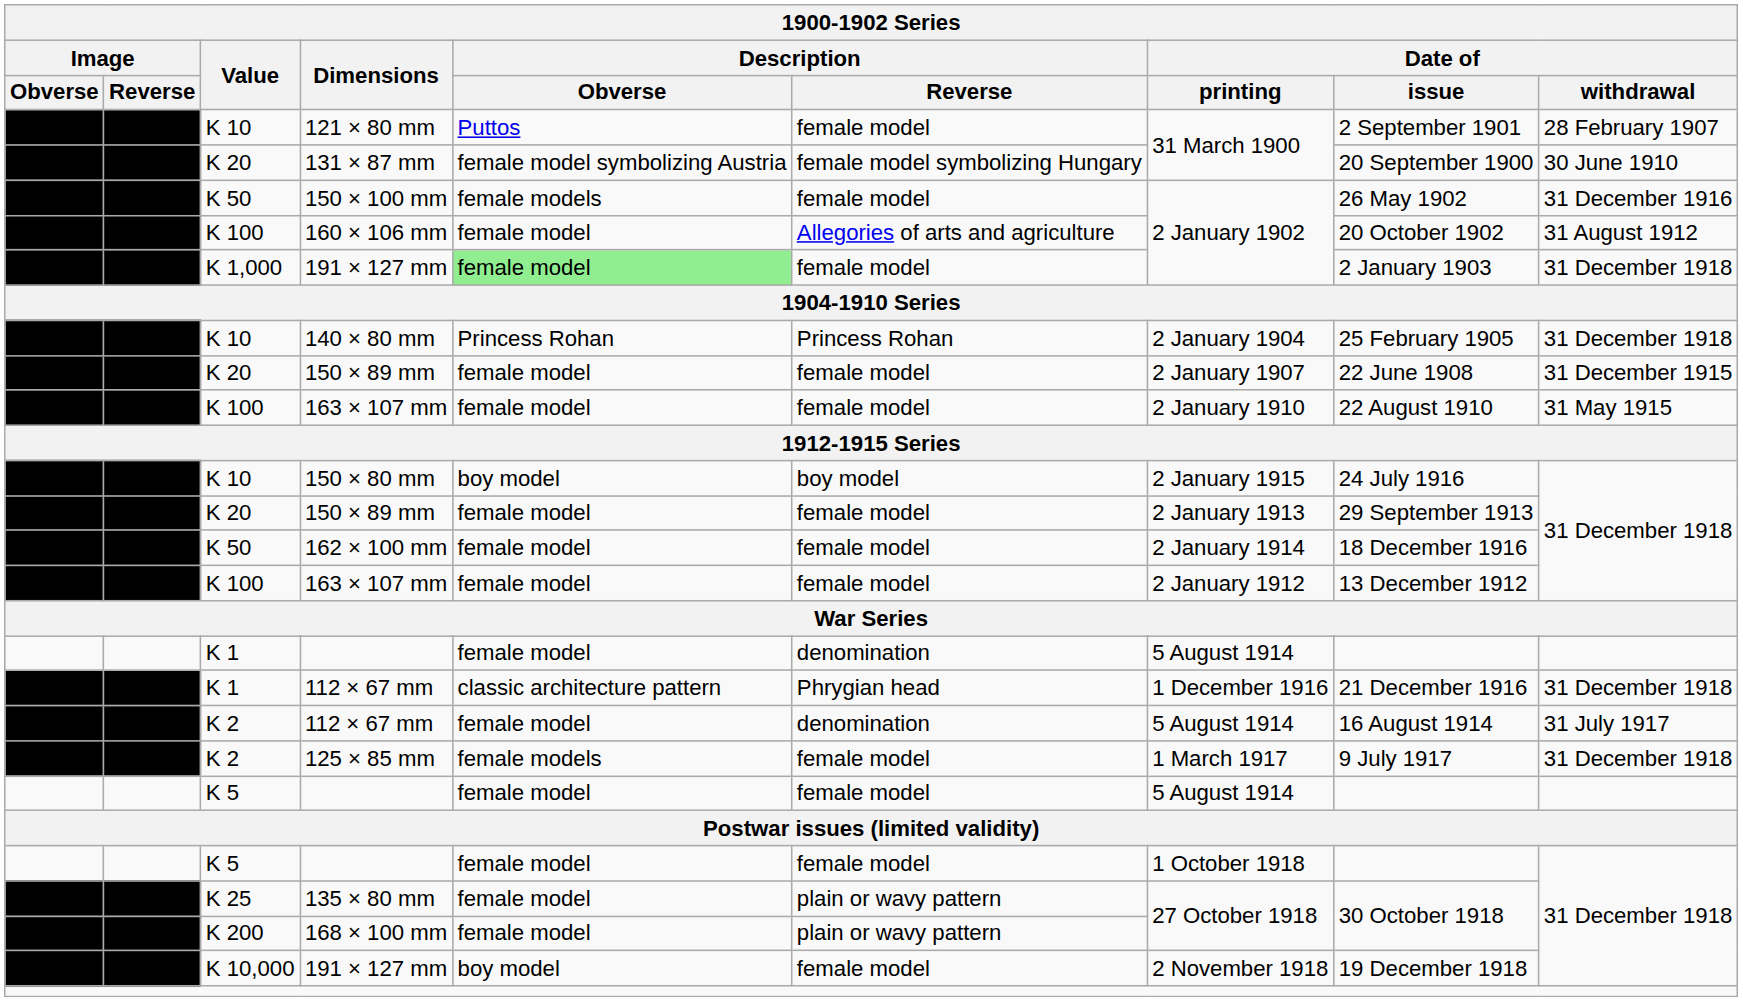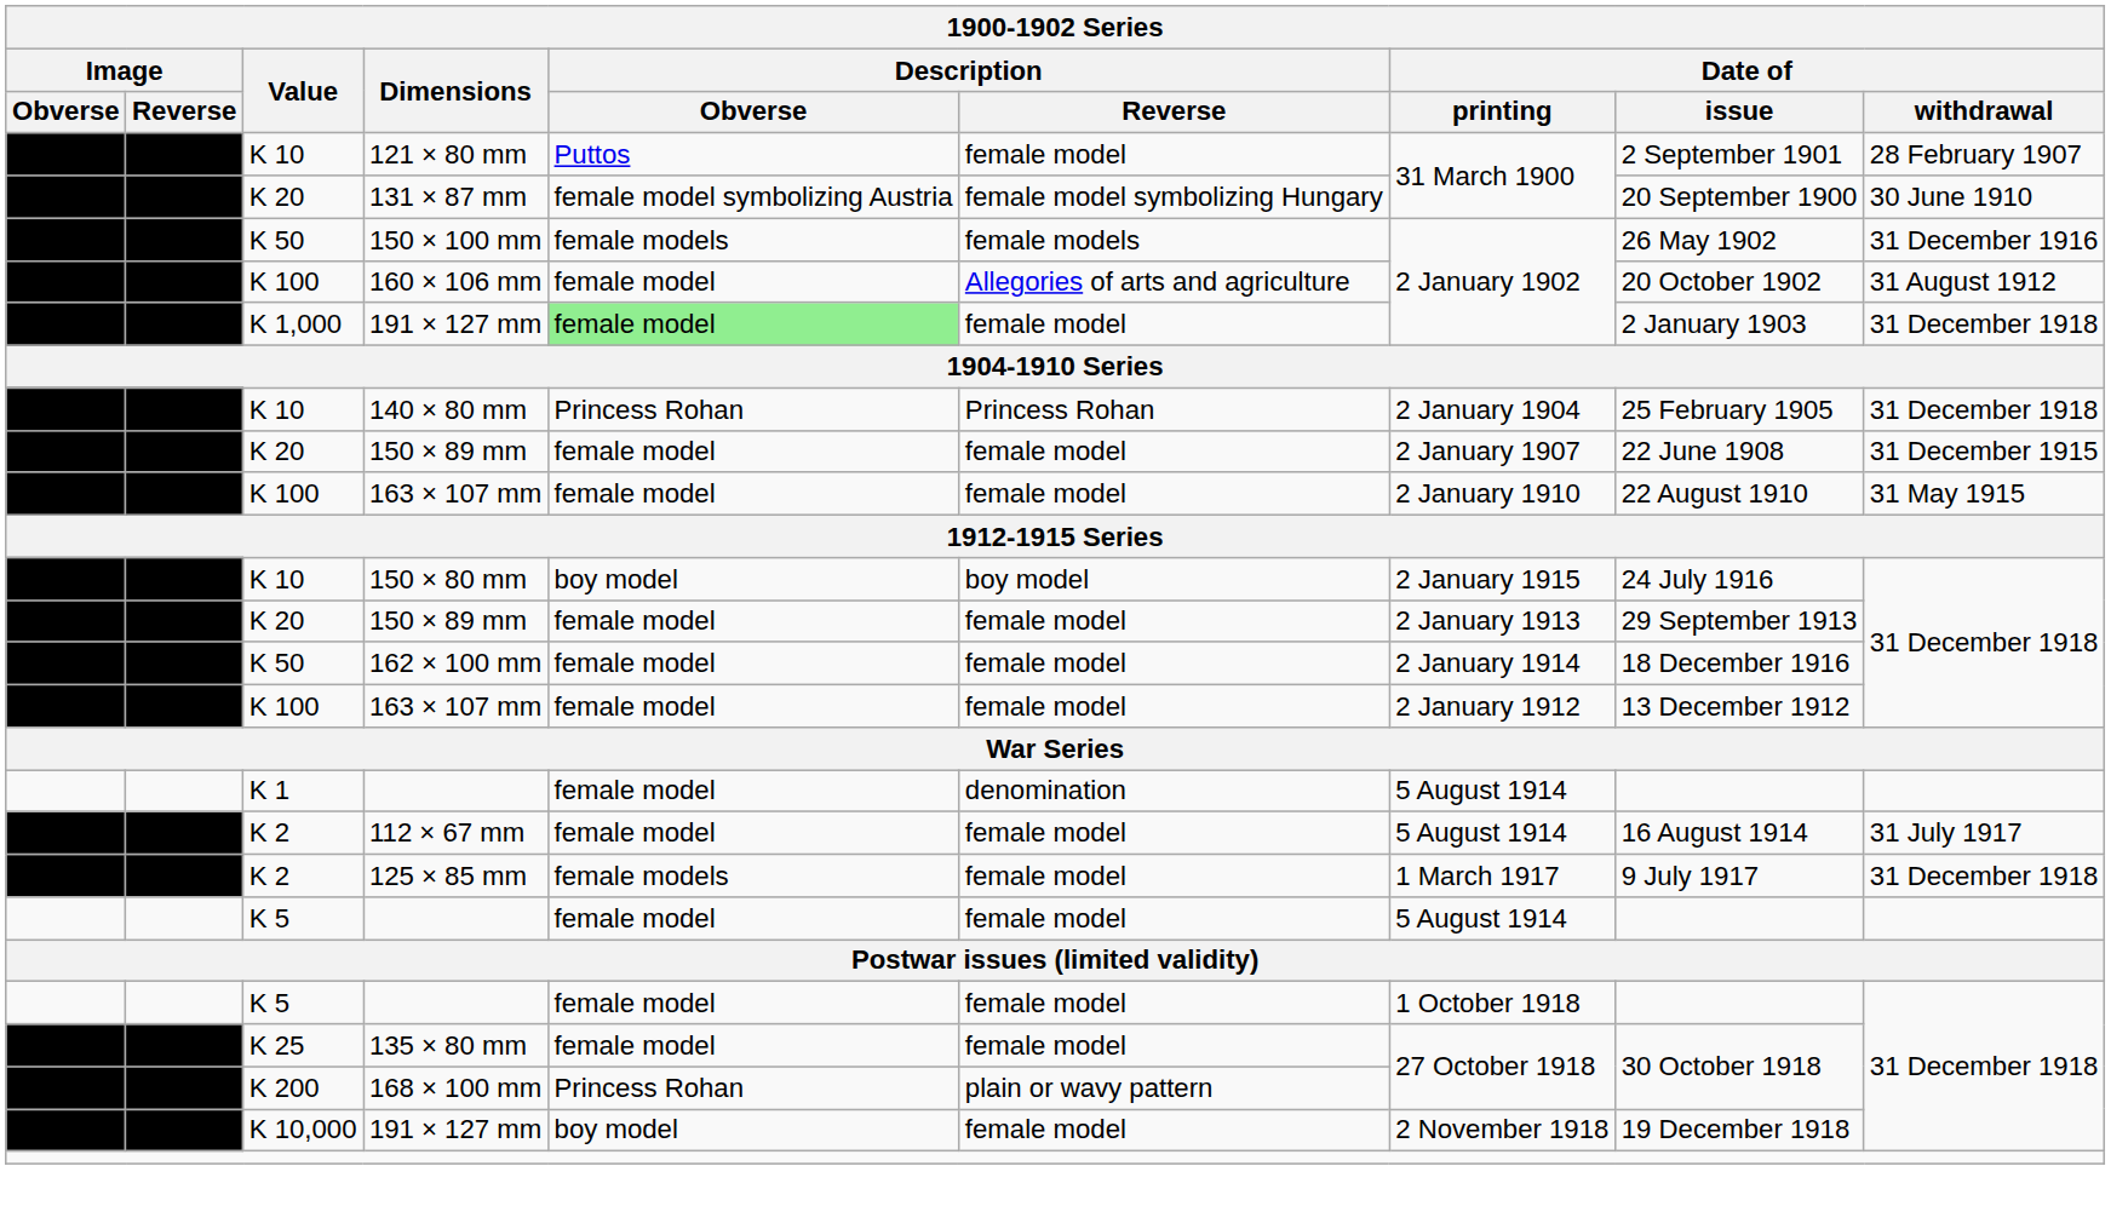150 × 100 mm | Description / Reverse: female model -> female models
- row: K 1 | 112 × 67 mm | classic architecture pattern | Phrygian head | 1 December 1916 | 21 December 1916 | 31 December 1918
K 2 / 112 × 67 mm | Description / Reverse: denomination -> female model
135 × 80 mm | Description / Reverse: plain or wavy pattern -> female model
168 × 100 mm | Description / Obverse: female model -> Princess Rohan
